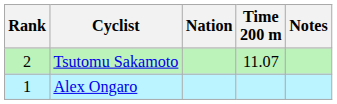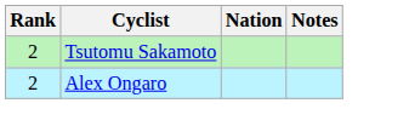- column: Time 200 m | 11.07
Alex Ongaro | Rank: 1 -> 2
